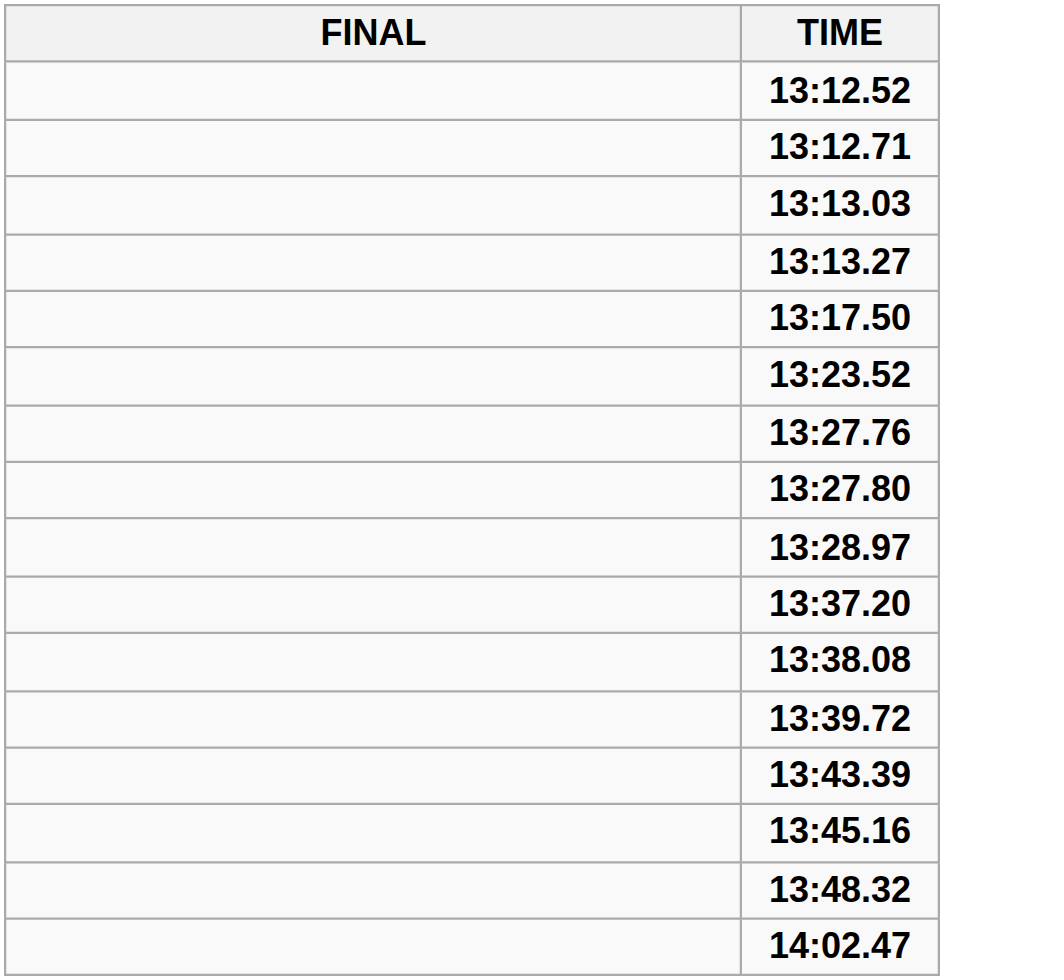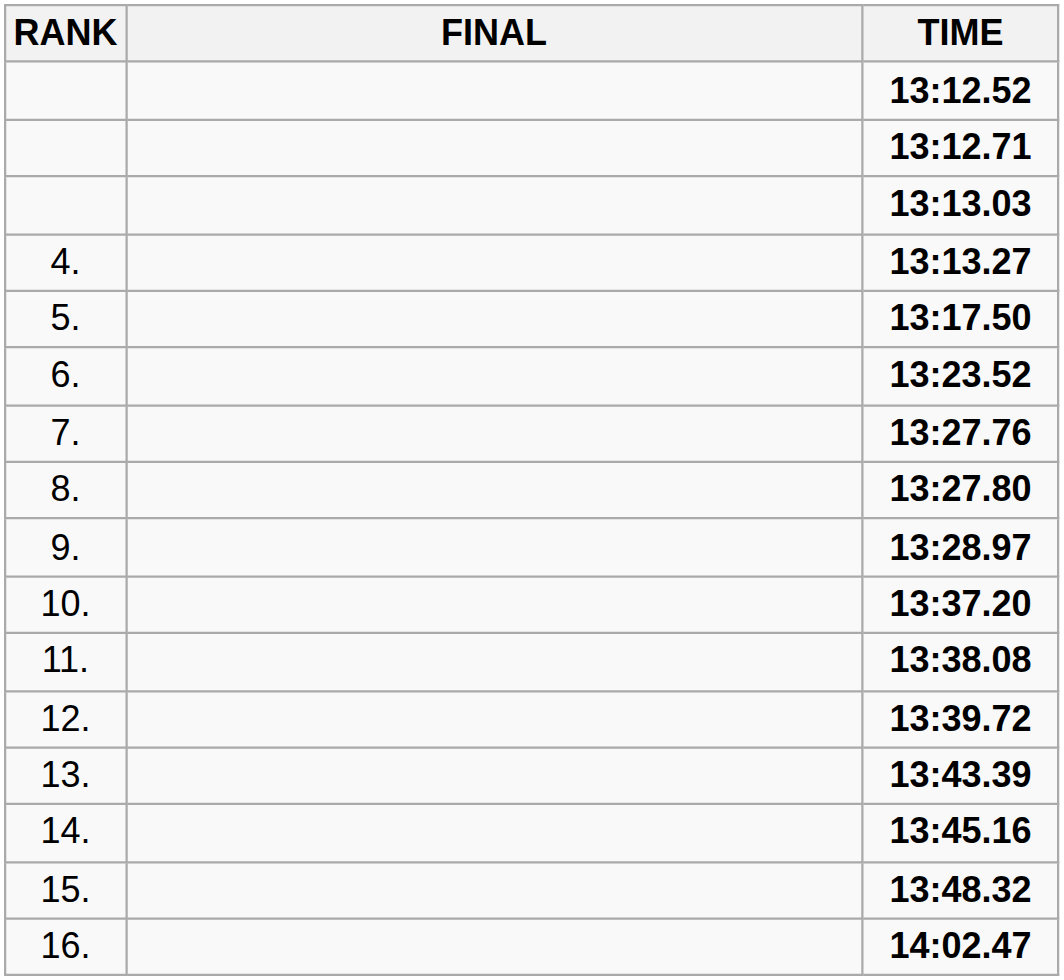+ column: RANK | 4. | 5. | 6. | 7. | 8. | 9. | 10. | 11. | 12. | 13. | 14. | 15. | 16.
